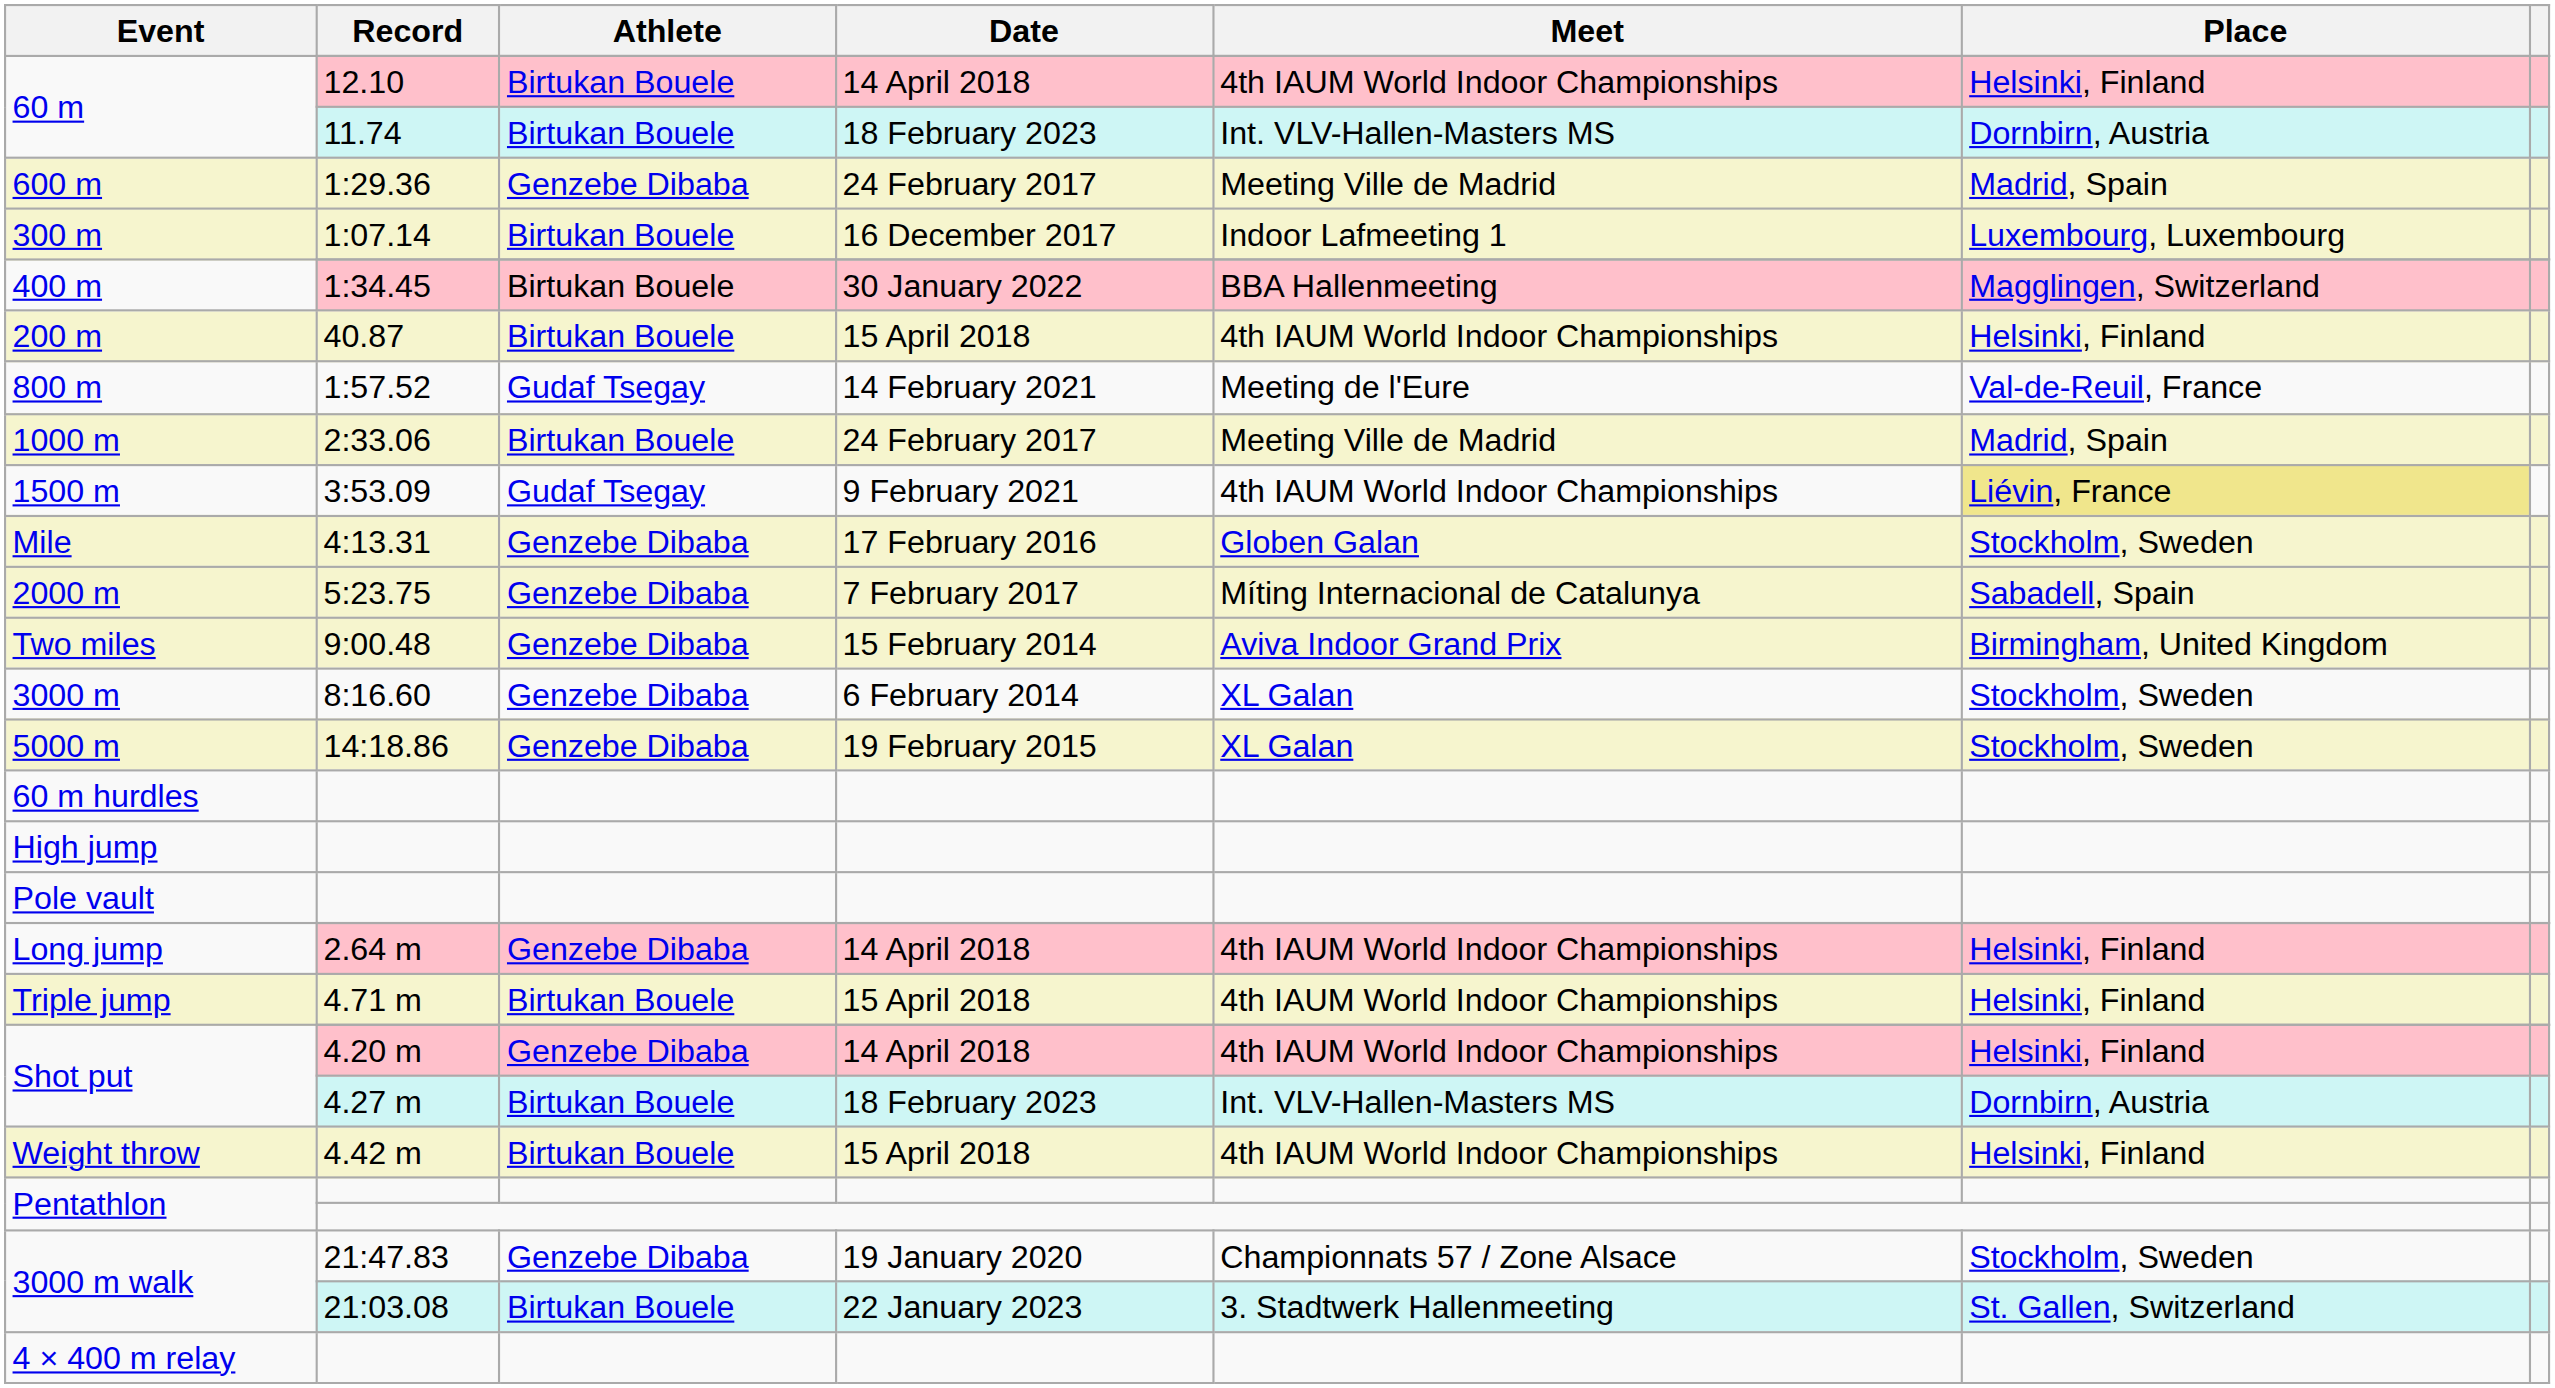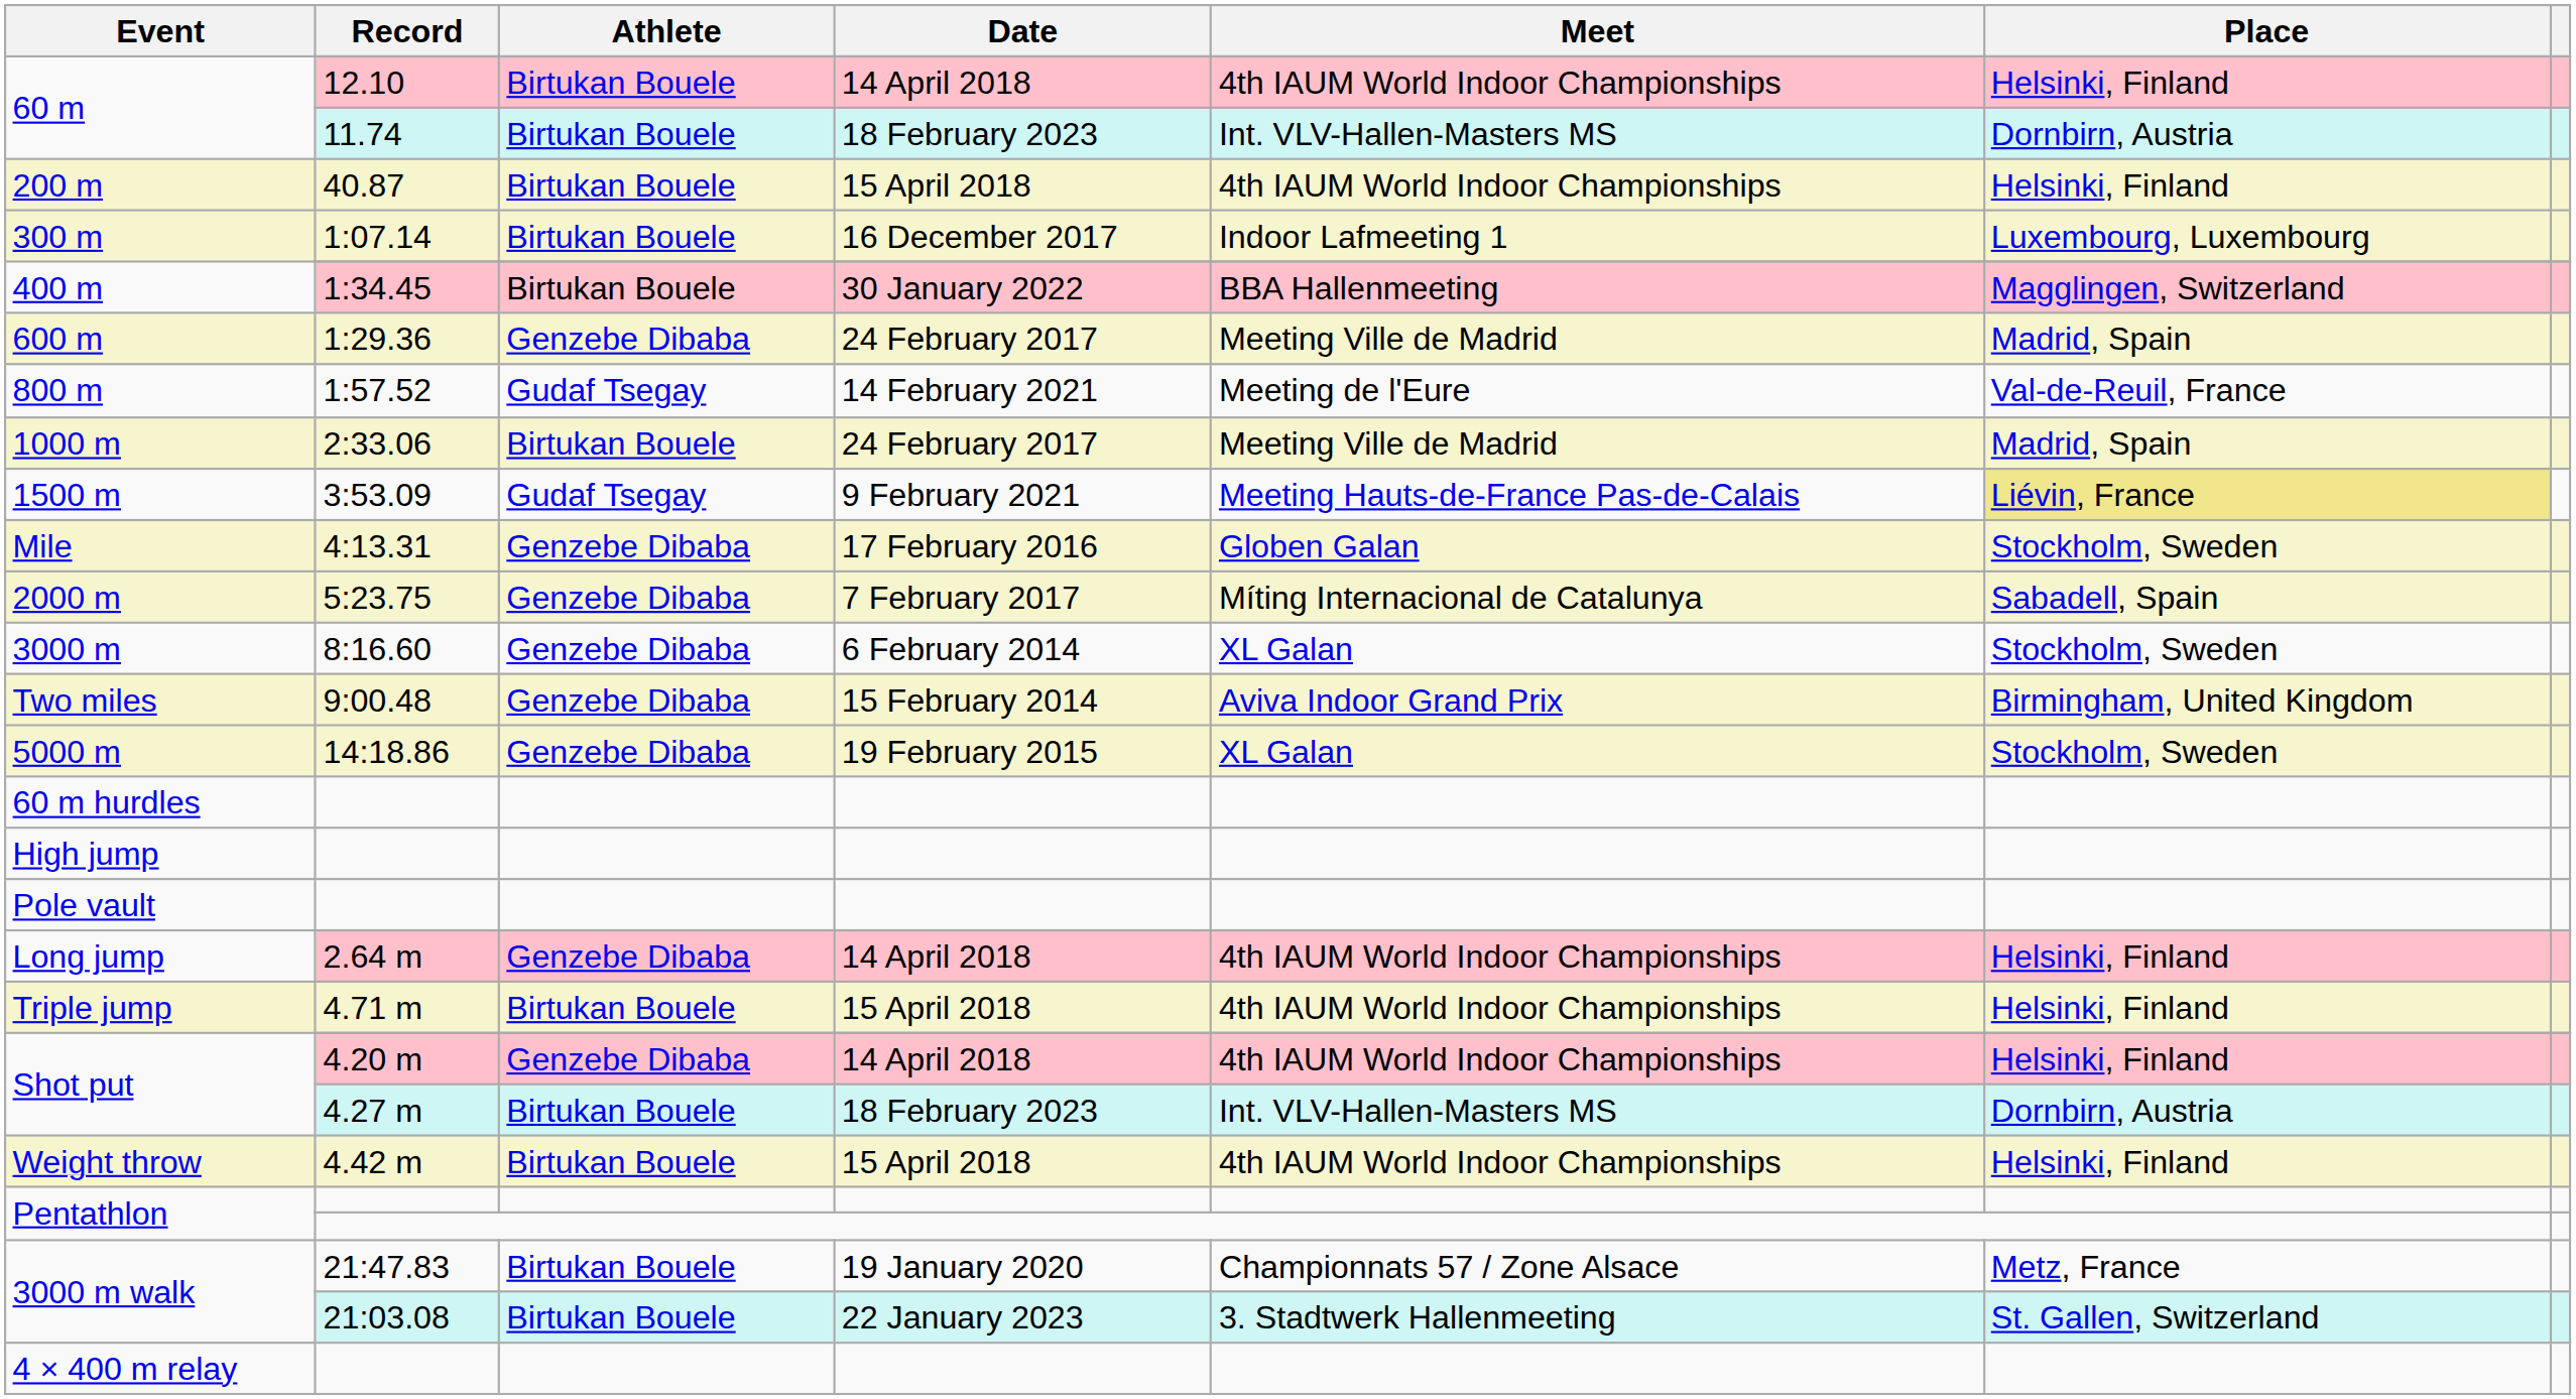rows swapped: 200 m <-> 600 m
1500 m | Meet: 4th IAUM World Indoor Championships -> Meeting Hauts-de-France Pas-de-Calais
rows swapped: 3000 m <-> Two miles
3000 m walk / 21:47.83 | Athlete: Genzebe Dibaba -> Birtukan Bouele
3000 m walk / 21:47.83 | Place: Stockholm, Sweden -> Metz, France
